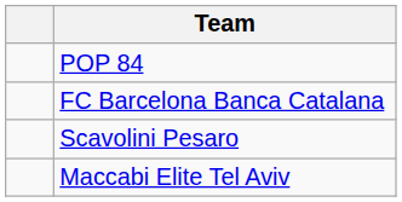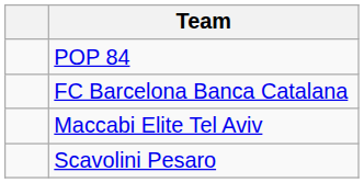rows swapped: Maccabi Elite Tel Aviv <-> Scavolini Pesaro
